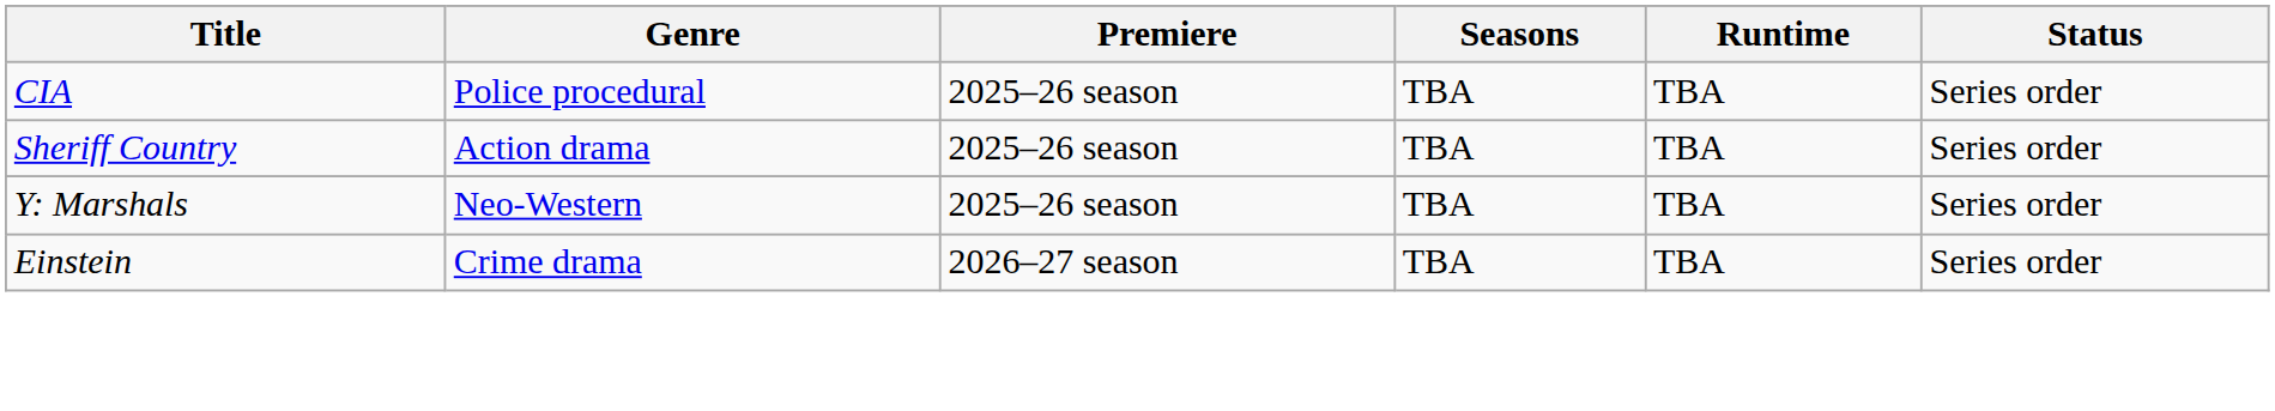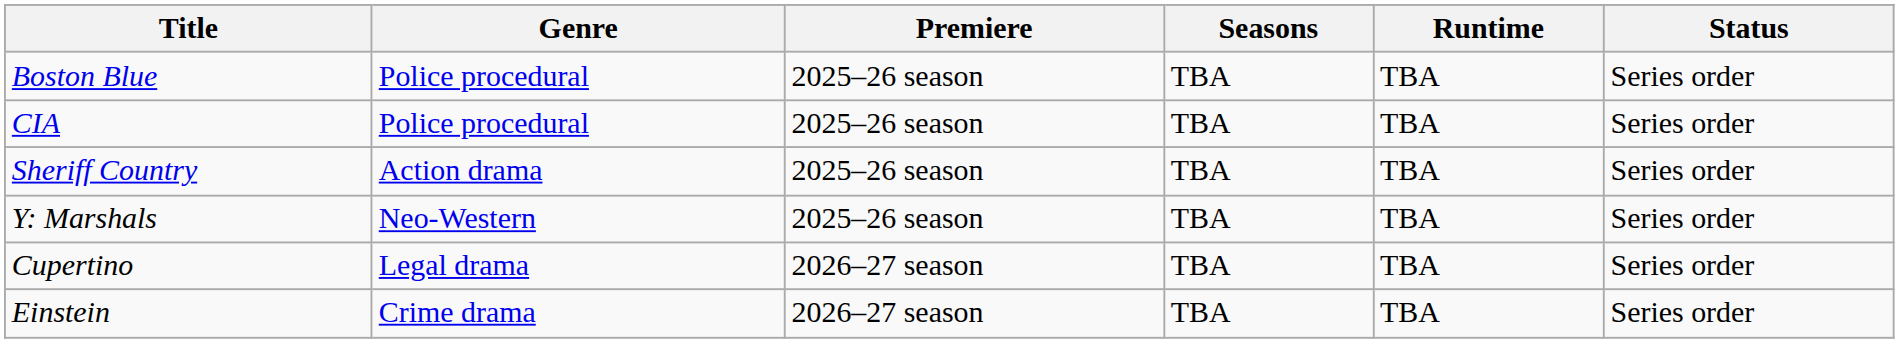+ row: Boston Blue | Police procedural | 2025–26 season | TBA | TBA | Series order
+ row: Cupertino | Legal drama | 2026–27 season | TBA | TBA | Series order
